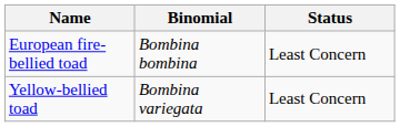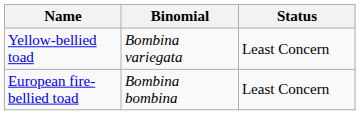rows swapped: European fire-bellied toad <-> Yellow-bellied toad
